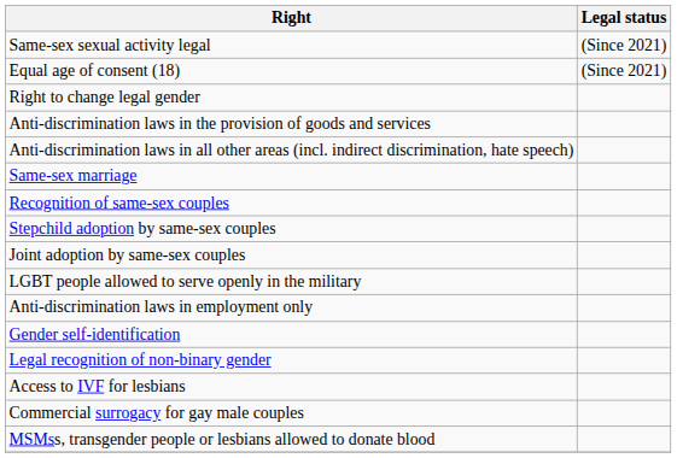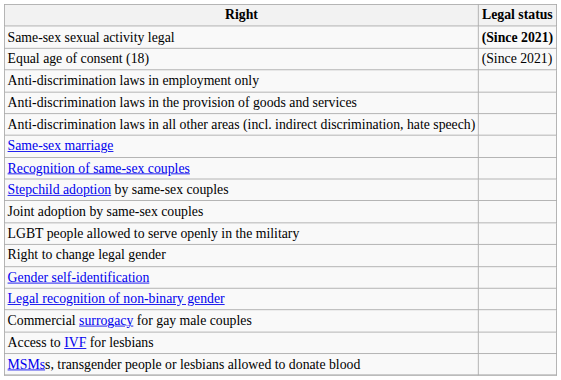Same-sex sexual activity legal | Legal status: normal -> bold
rows swapped: Anti-discrimination laws in employment only <-> Right to change legal gender
rows swapped: Access to IVF for lesbians <-> Commercial surrogacy for gay male couples
